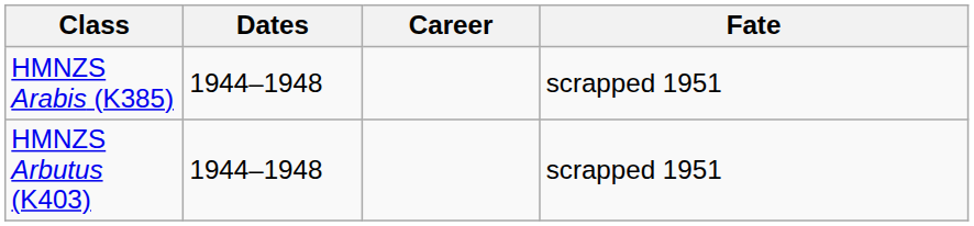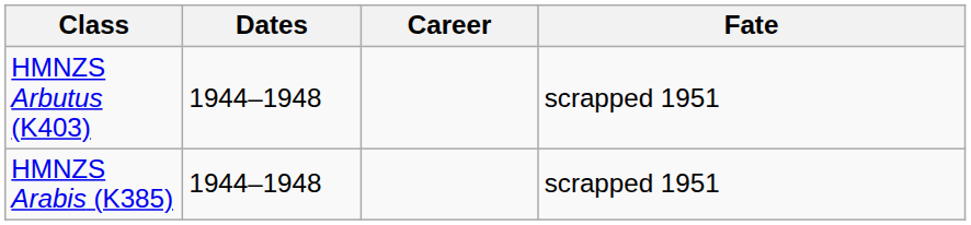rows swapped: HMNZS Arabis (K385) <-> HMNZS Arbutus (K403)
